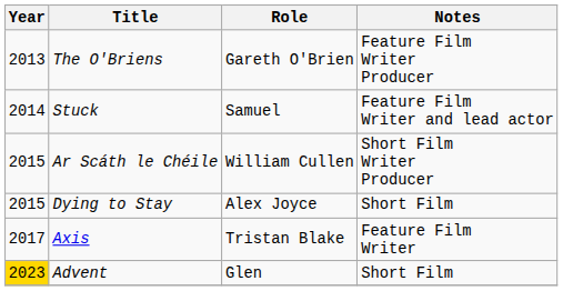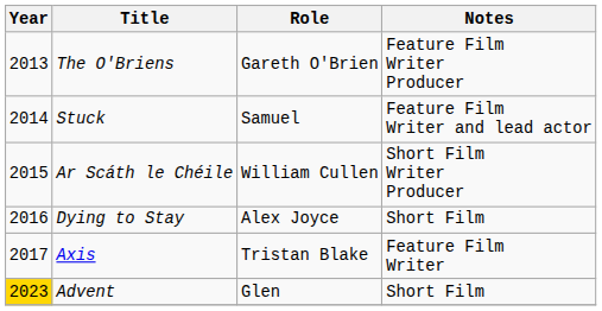Dying to Stay | Year: 2015 -> 2016
